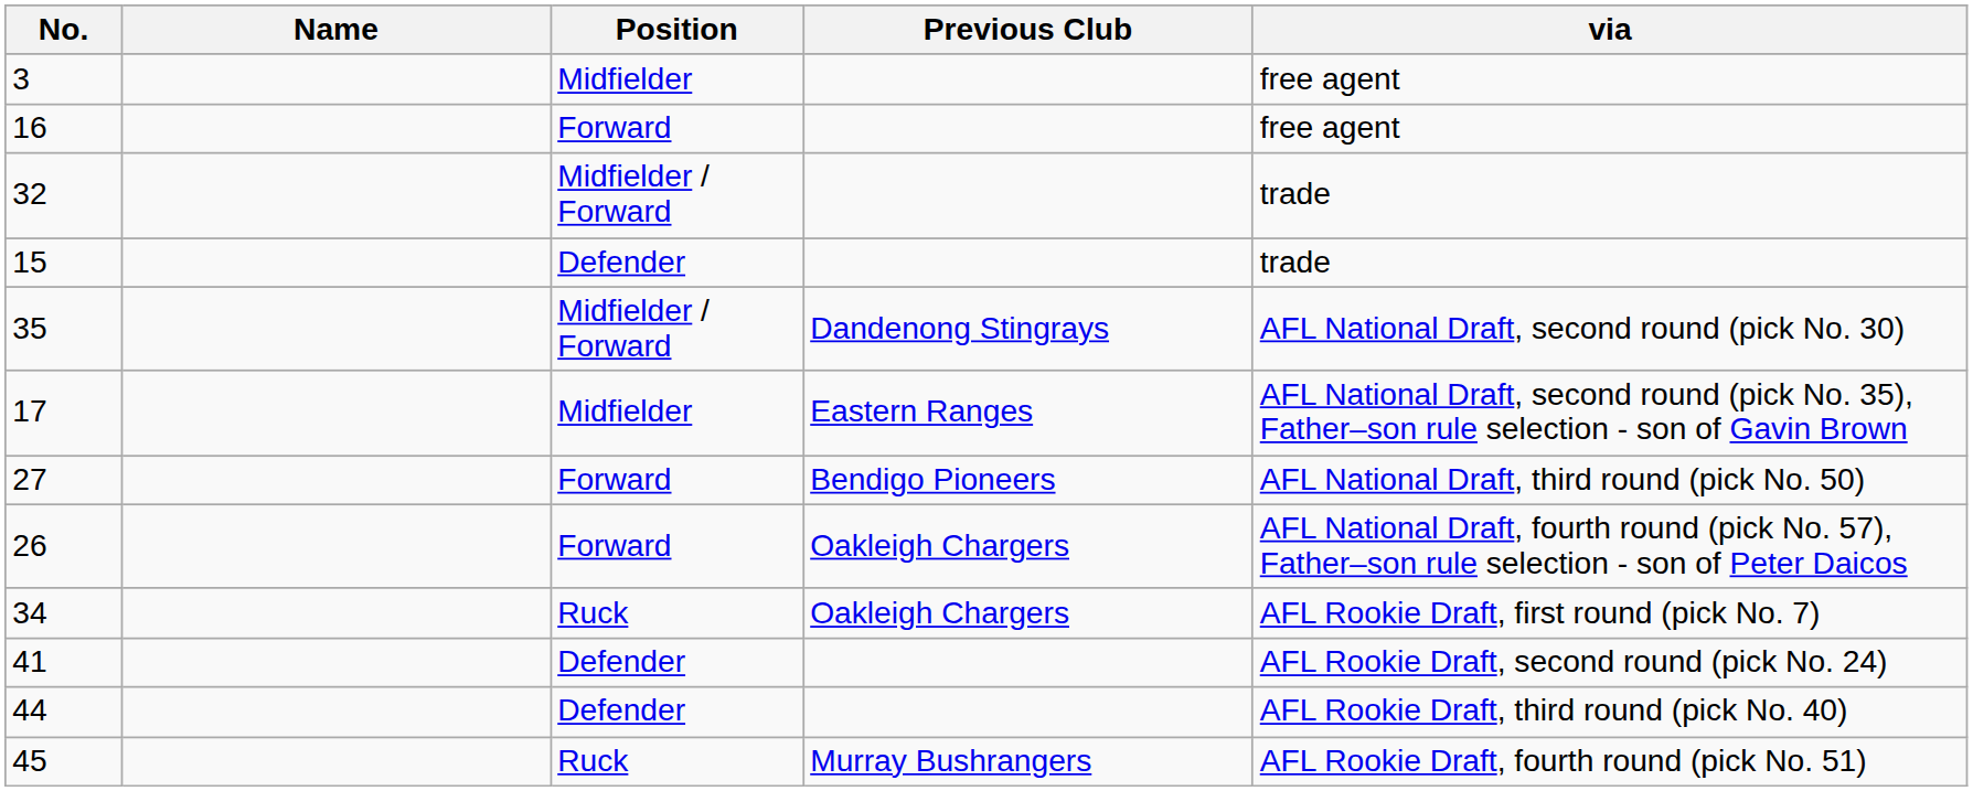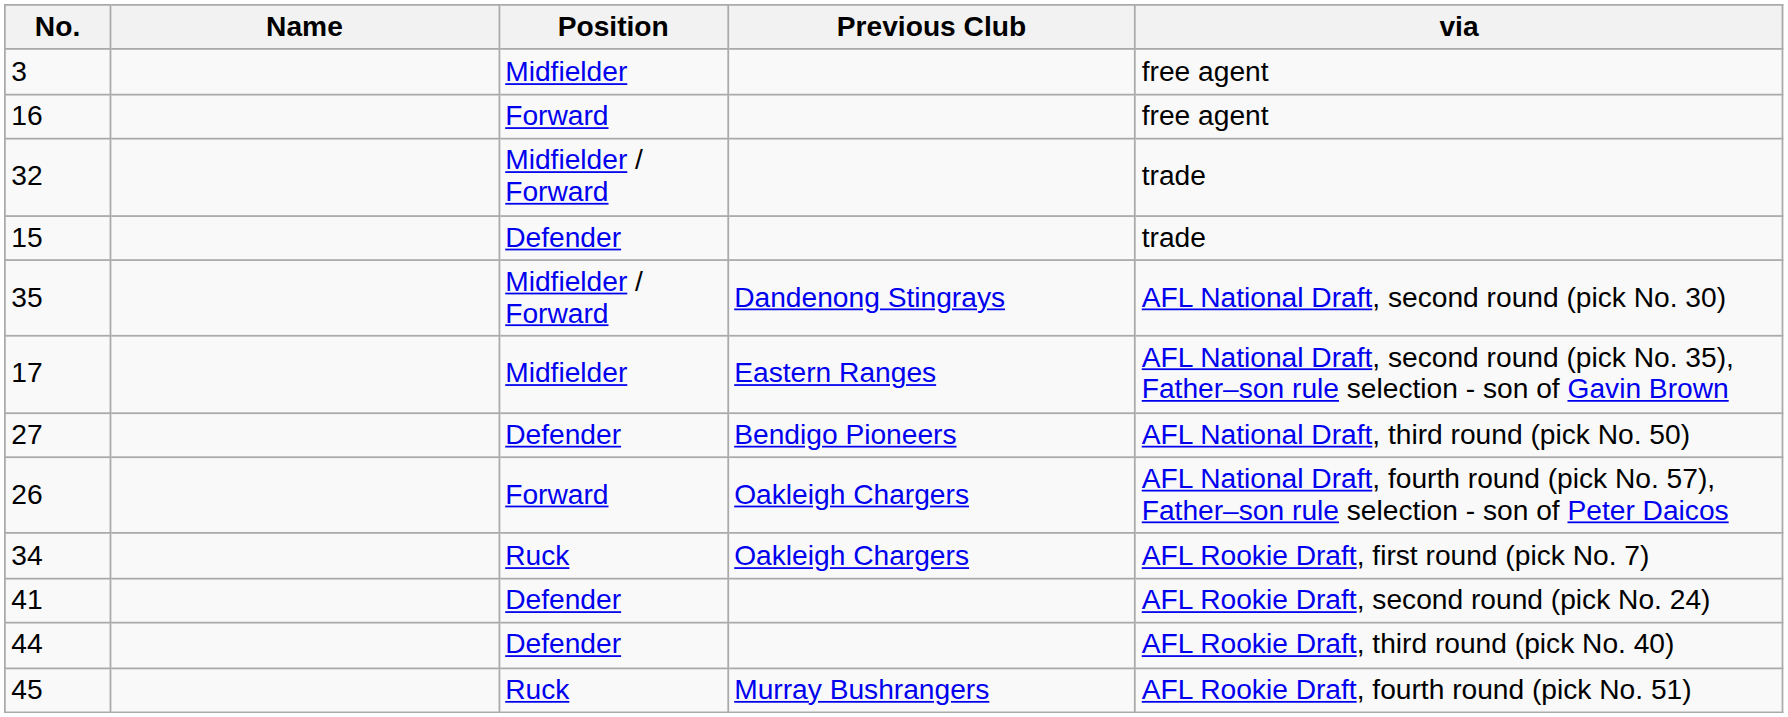27 | Position: Forward -> Defender
